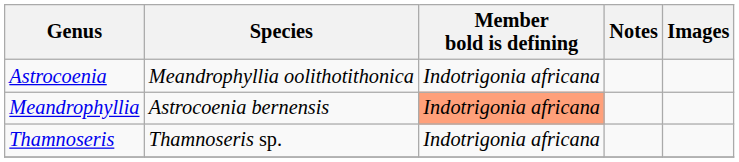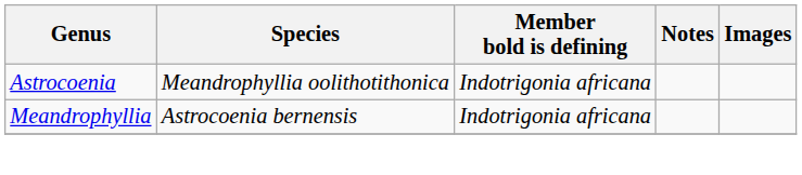Meandrophyllia | Member bold is defining: lightsalmon background -> no background
- row: Thamnoseris | Thamnoseris sp. | Indotrigonia africana
